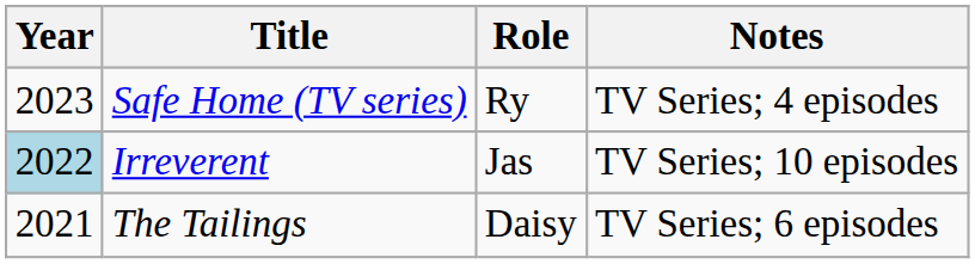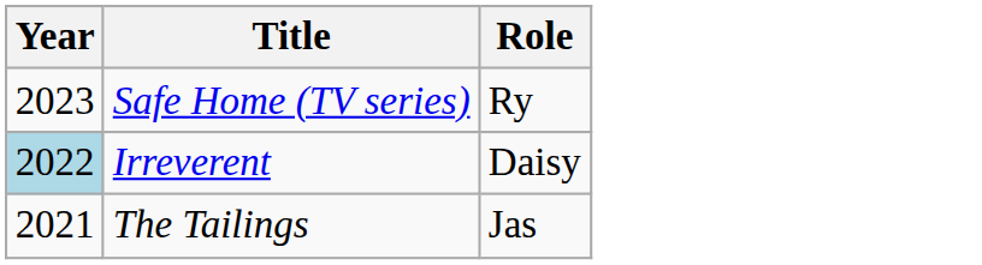- column: Notes | TV Series; 4 episodes | TV Series; 10 episodes | TV Series; 6 episodes
Irreverent | Role: Jas -> Daisy
The Tailings | Role: Daisy -> Jas
